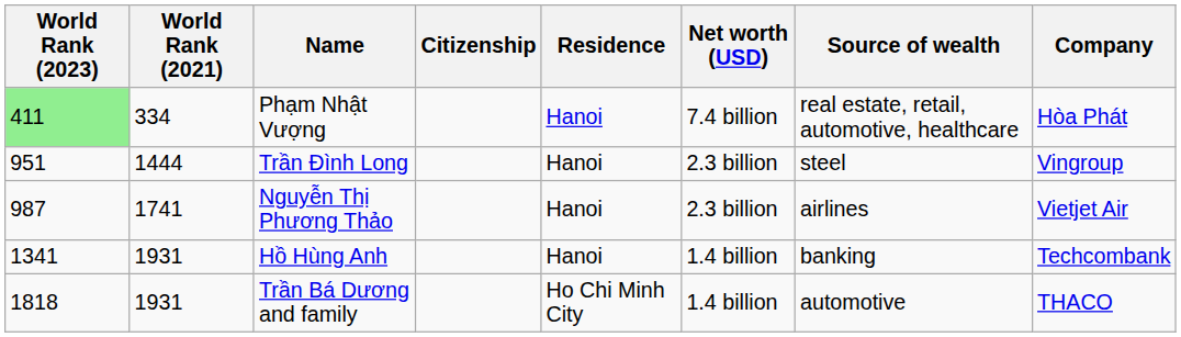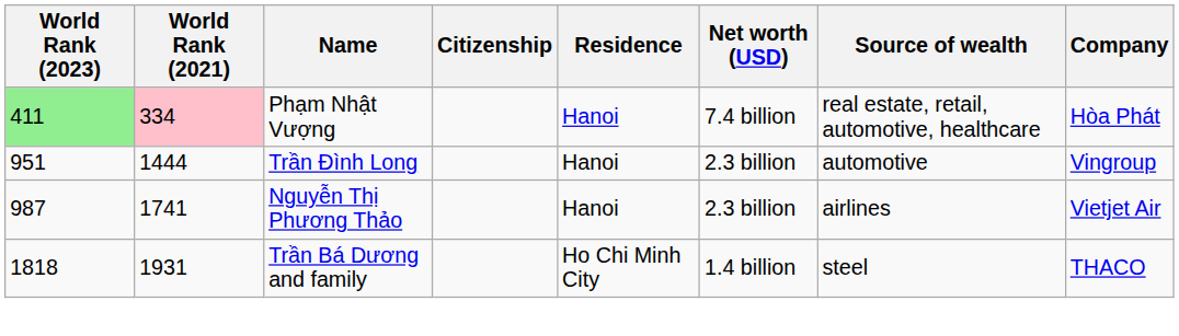Phạm Nhật Vượng | World Rank (2021): no background -> pink background
Trần Đình Long | Source of wealth: steel -> automotive
- row: 1341 | 1931 | Hồ Hùng Anh | Hanoi | 1.4 billion | banking | Techcombank
Trần Bá Dương and family | Source of wealth: automotive -> steel
